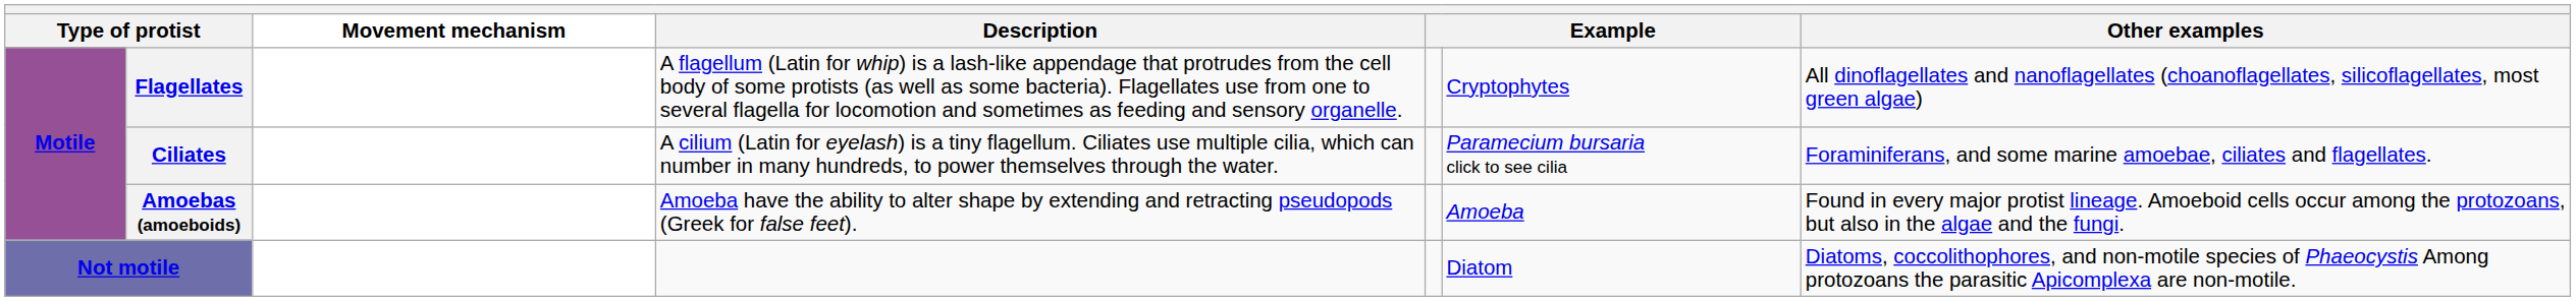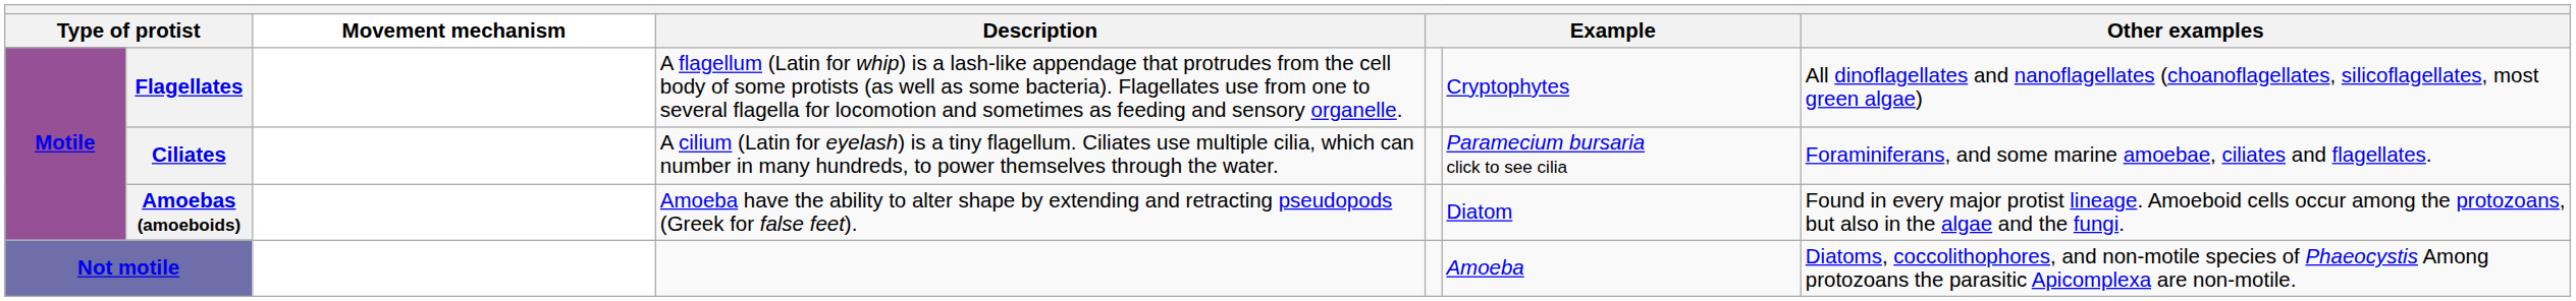Amoebas (amoeboids) | column 6: Amoeba -> Diatom
Not motile | column 6: Diatom -> Amoeba
